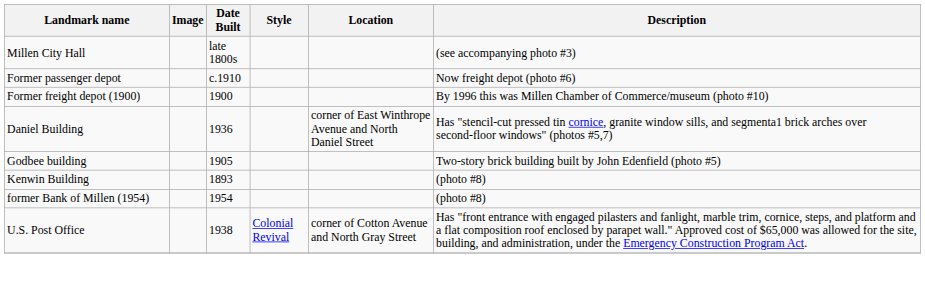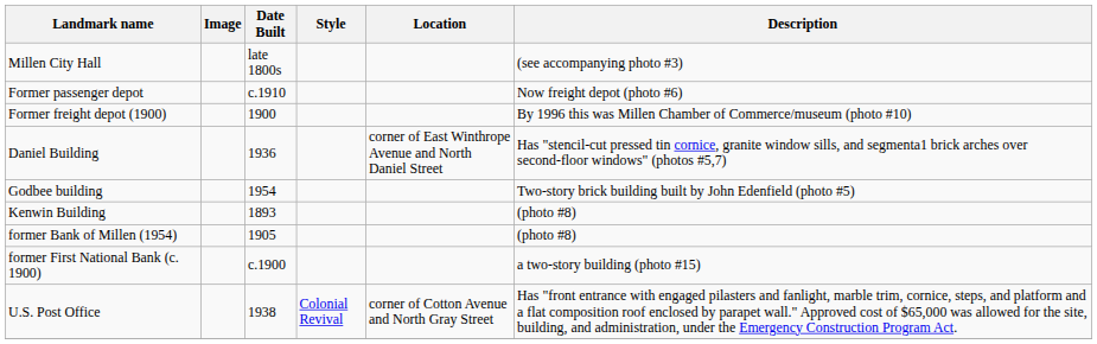Godbee building | Date Built: 1905 -> 1954
former Bank of Millen (1954) | Date Built: 1954 -> 1905
+ row: former First National Bank (c. 1900) | c.1900 | a two-story building (photo #15)
